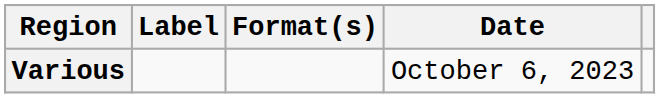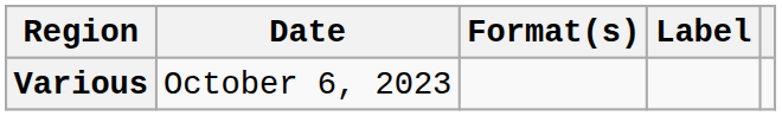columns swapped: Date <-> Label
